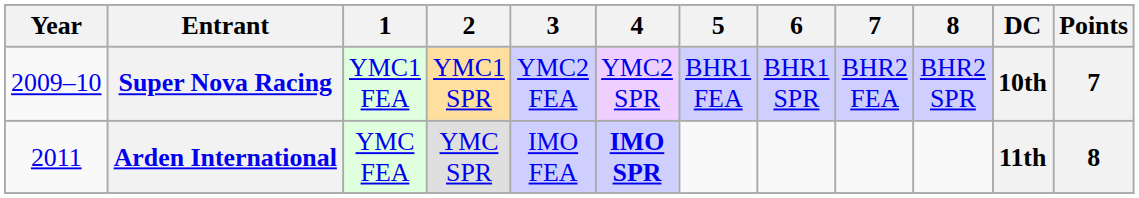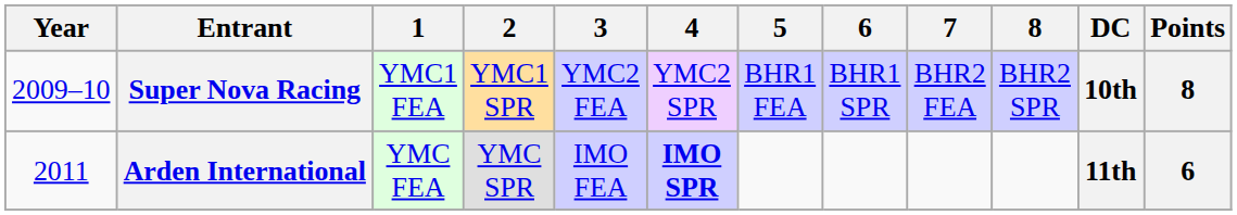Super Nova Racing | Points: 7 -> 8
Arden International | Points: 8 -> 6
